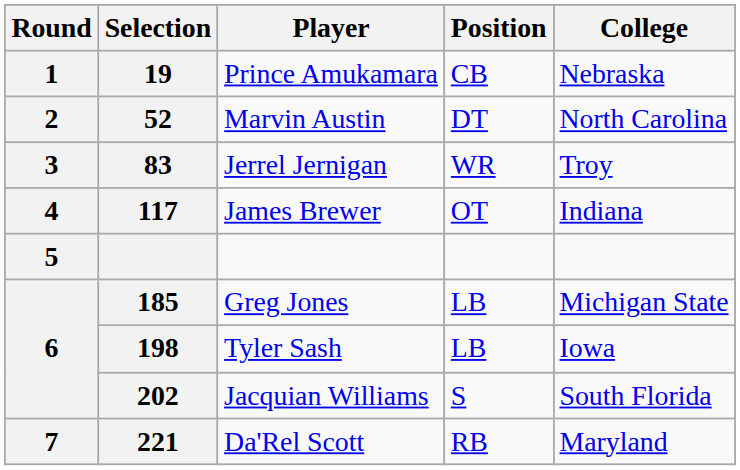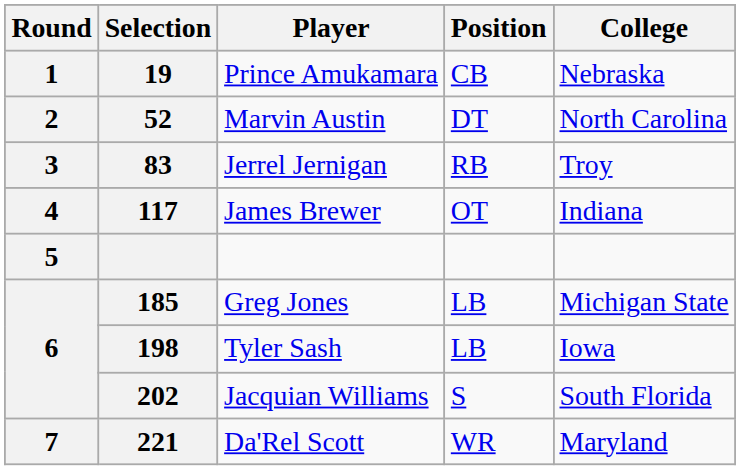83 | Position: WR -> RB
221 | Position: RB -> WR
